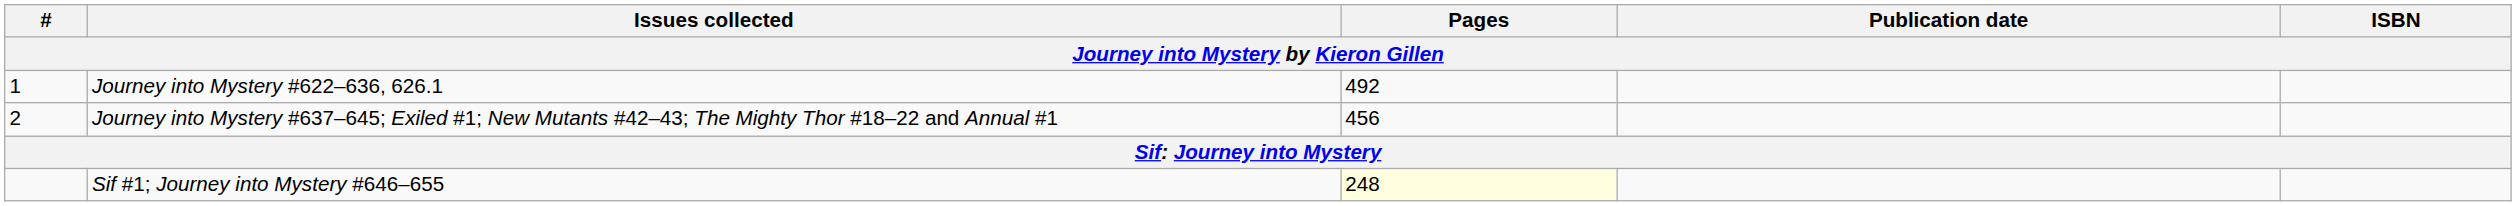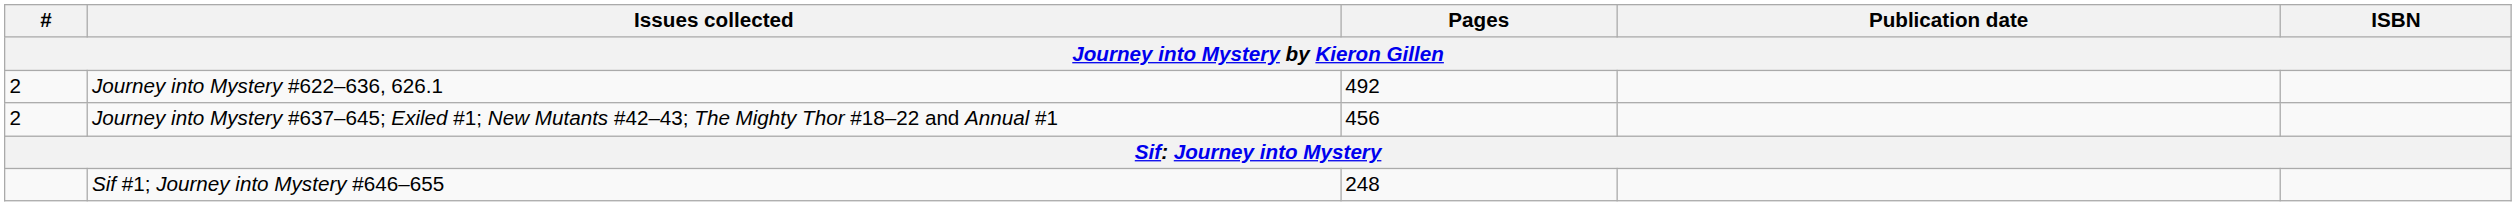Journey into Mystery #622–636, 626.1 | #: 1 -> 2
Sif #1; Journey into Mystery #646–655 | Pages: lightyellow background -> no background
